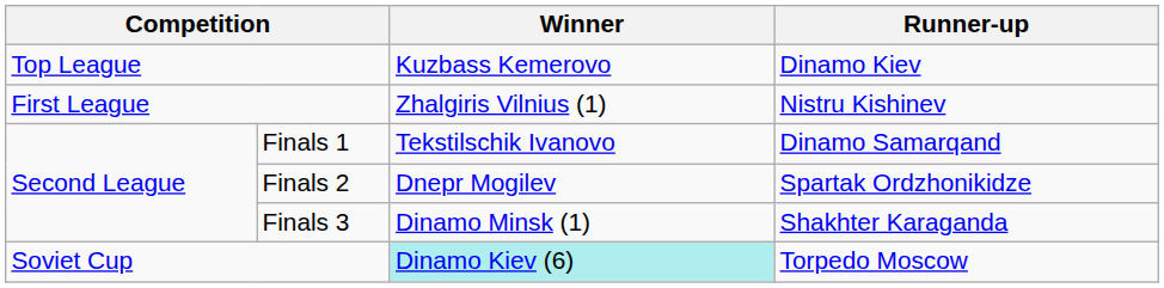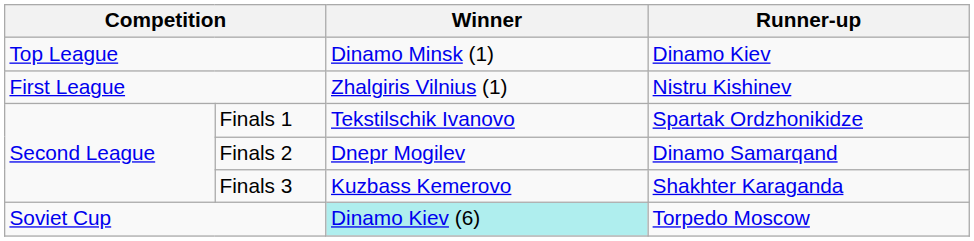Top League | Winner: Kuzbass Kemerovo -> Dinamo Minsk (1)
Finals 1 | Runner-up: Dinamo Samarqand -> Spartak Ordzhonikidze
Finals 2 | Runner-up: Spartak Ordzhonikidze -> Dinamo Samarqand
Finals 3 | Winner: Dinamo Minsk (1) -> Kuzbass Kemerovo
